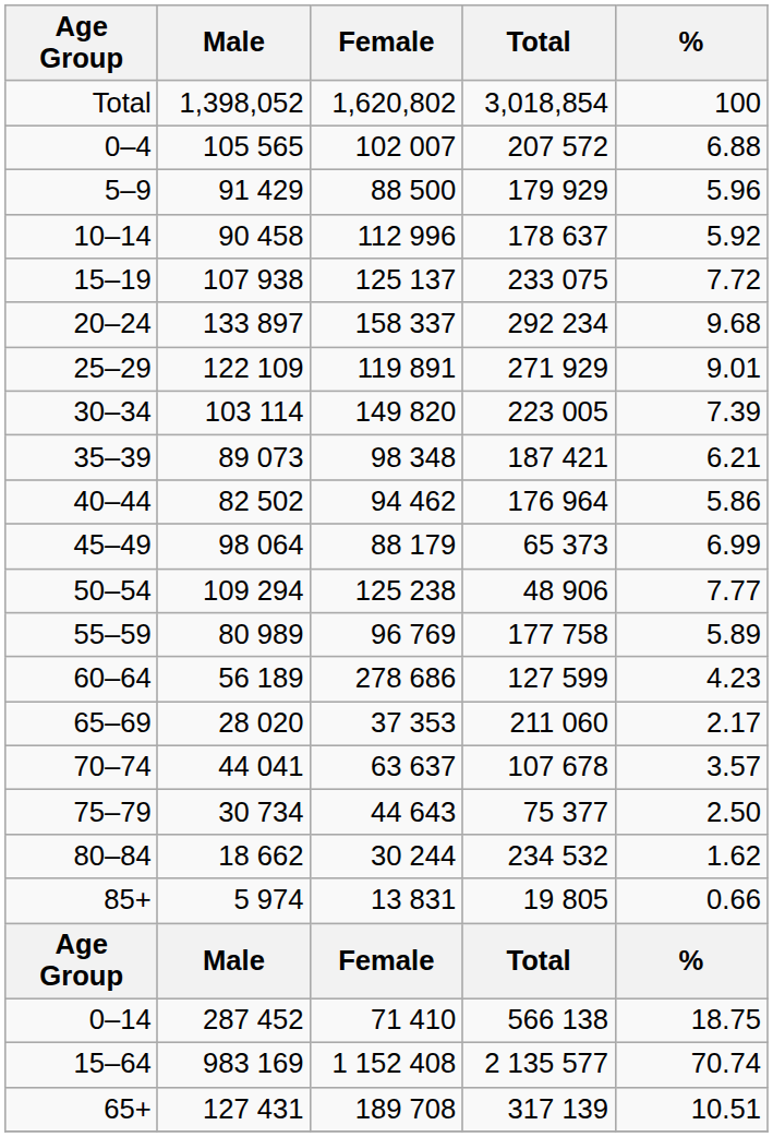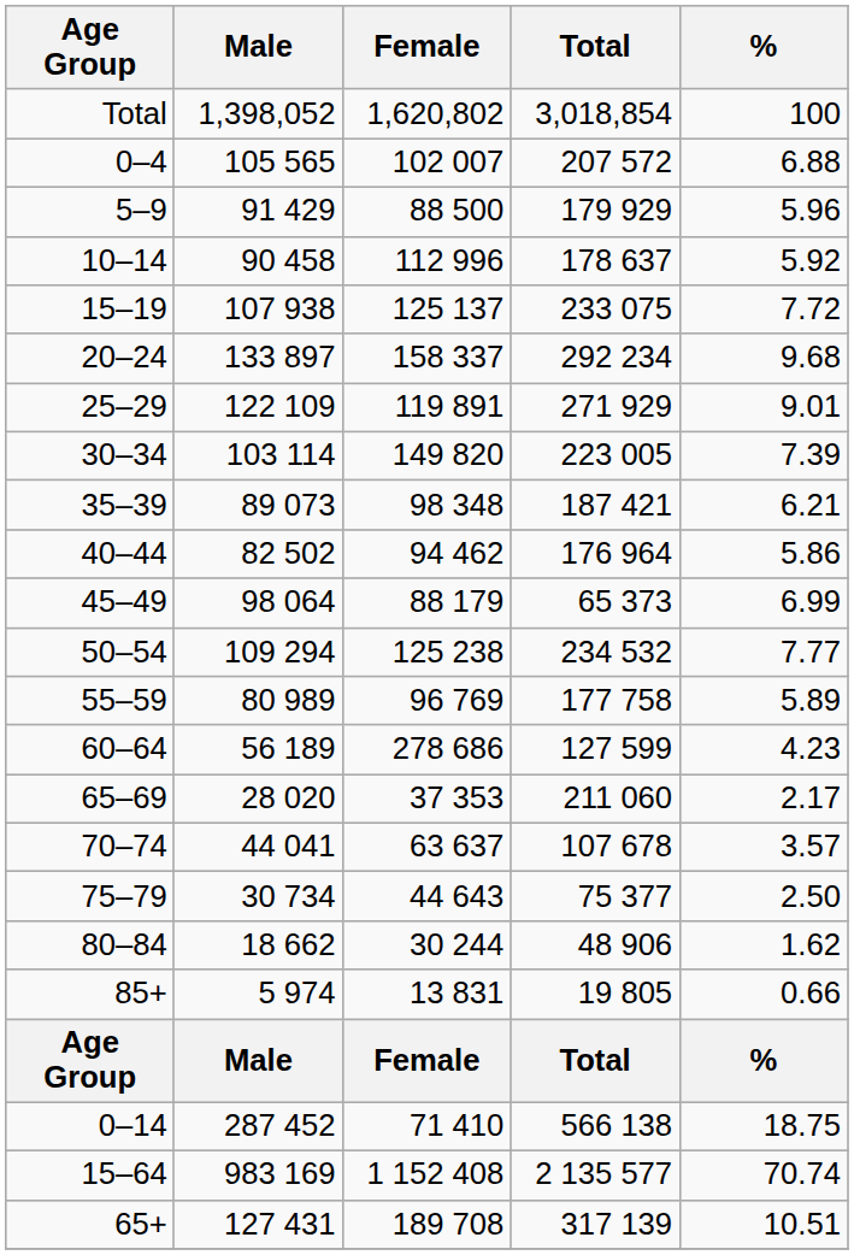50–54 | Total: 48 906 -> 234 532
80–84 | Total: 234 532 -> 48 906
